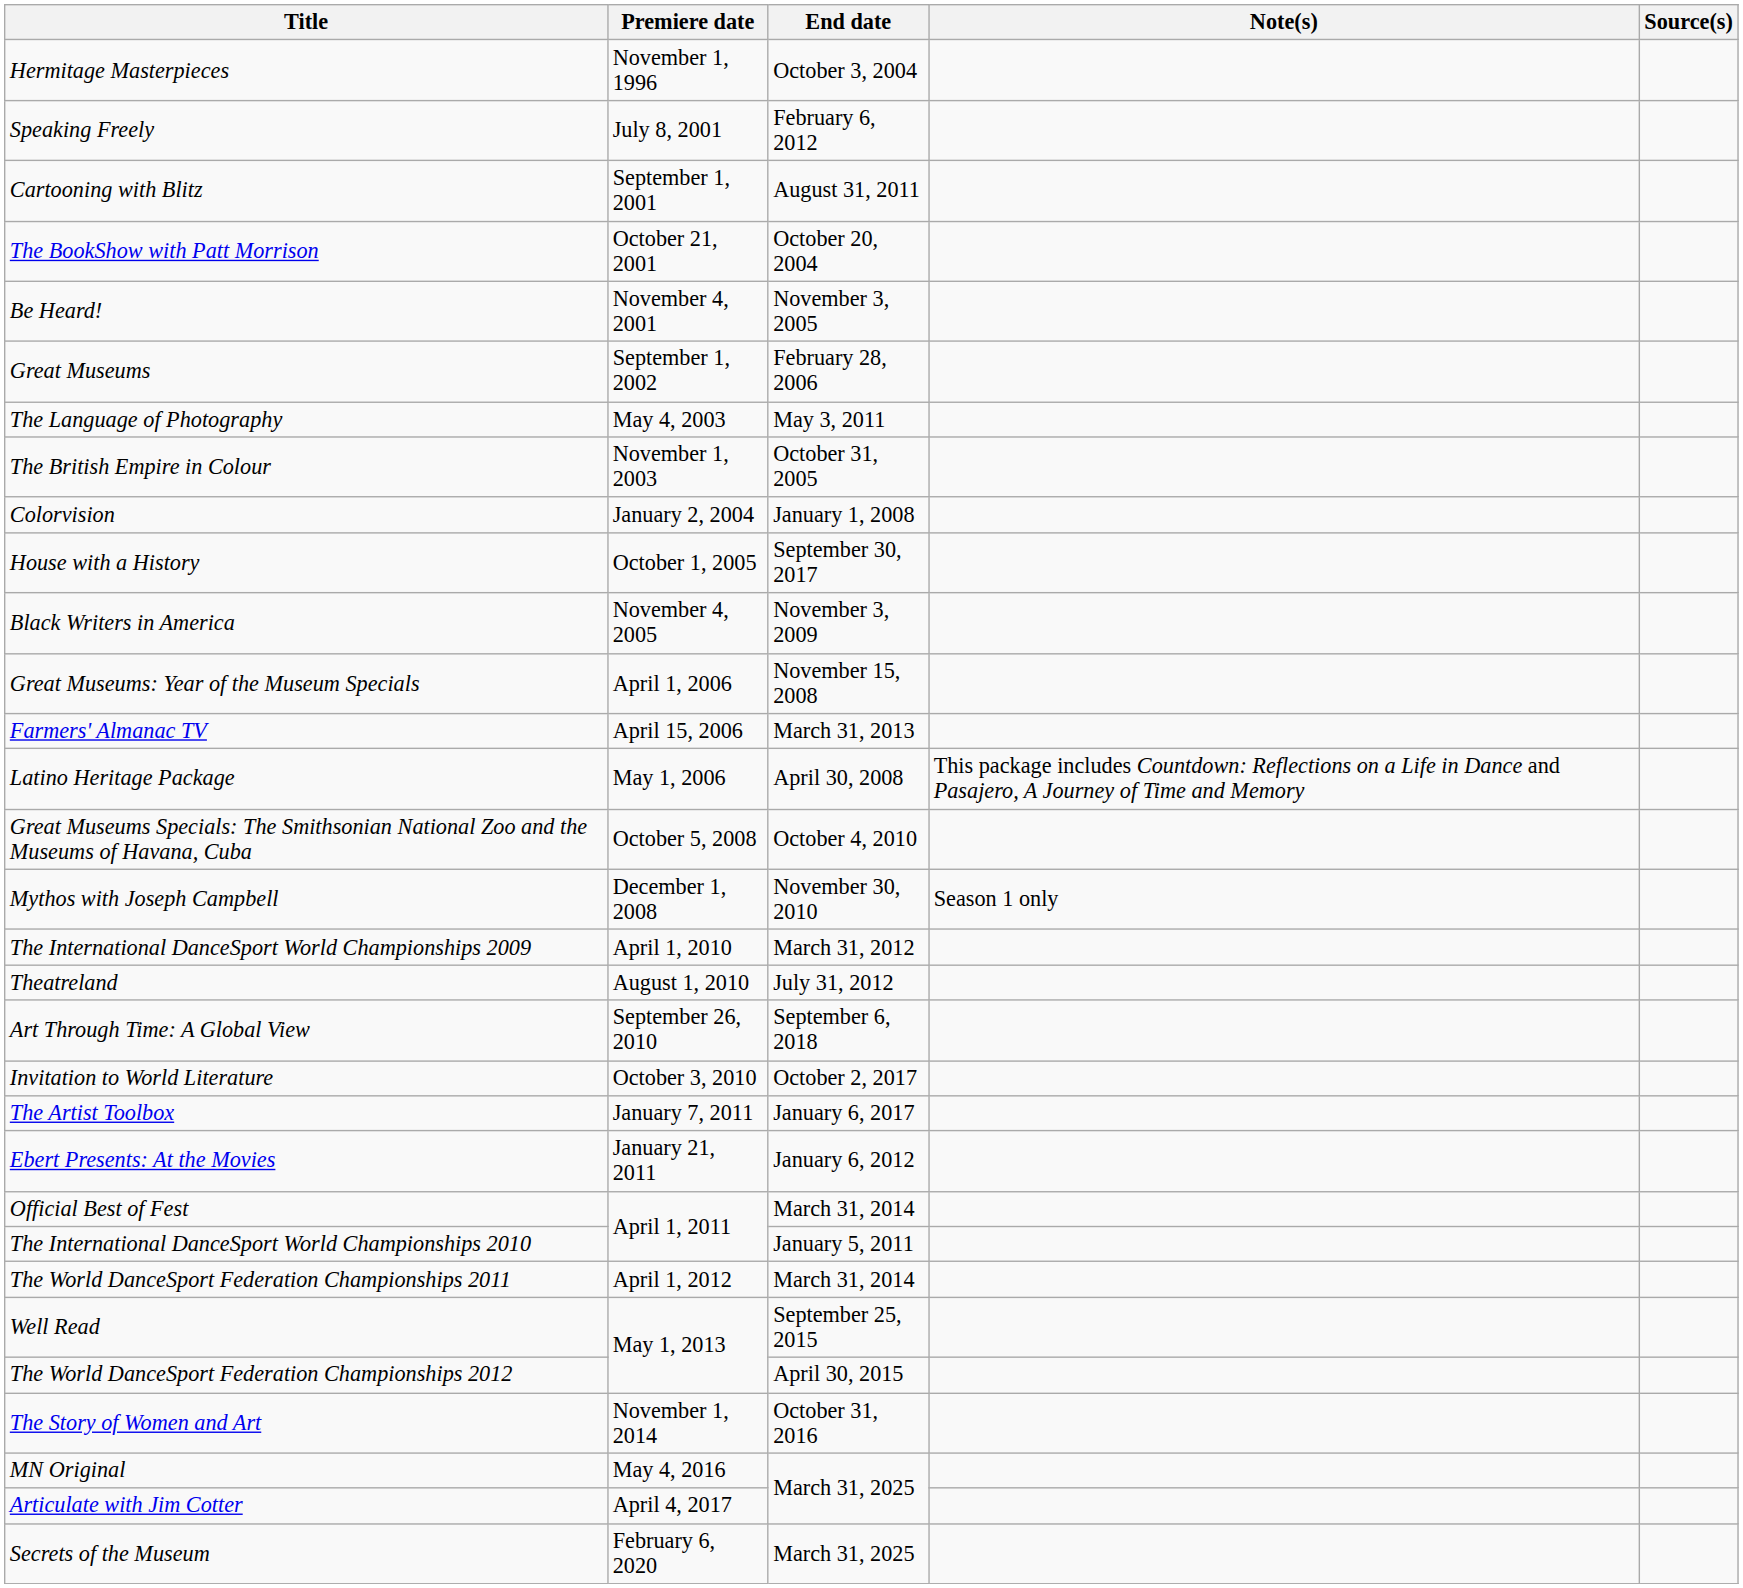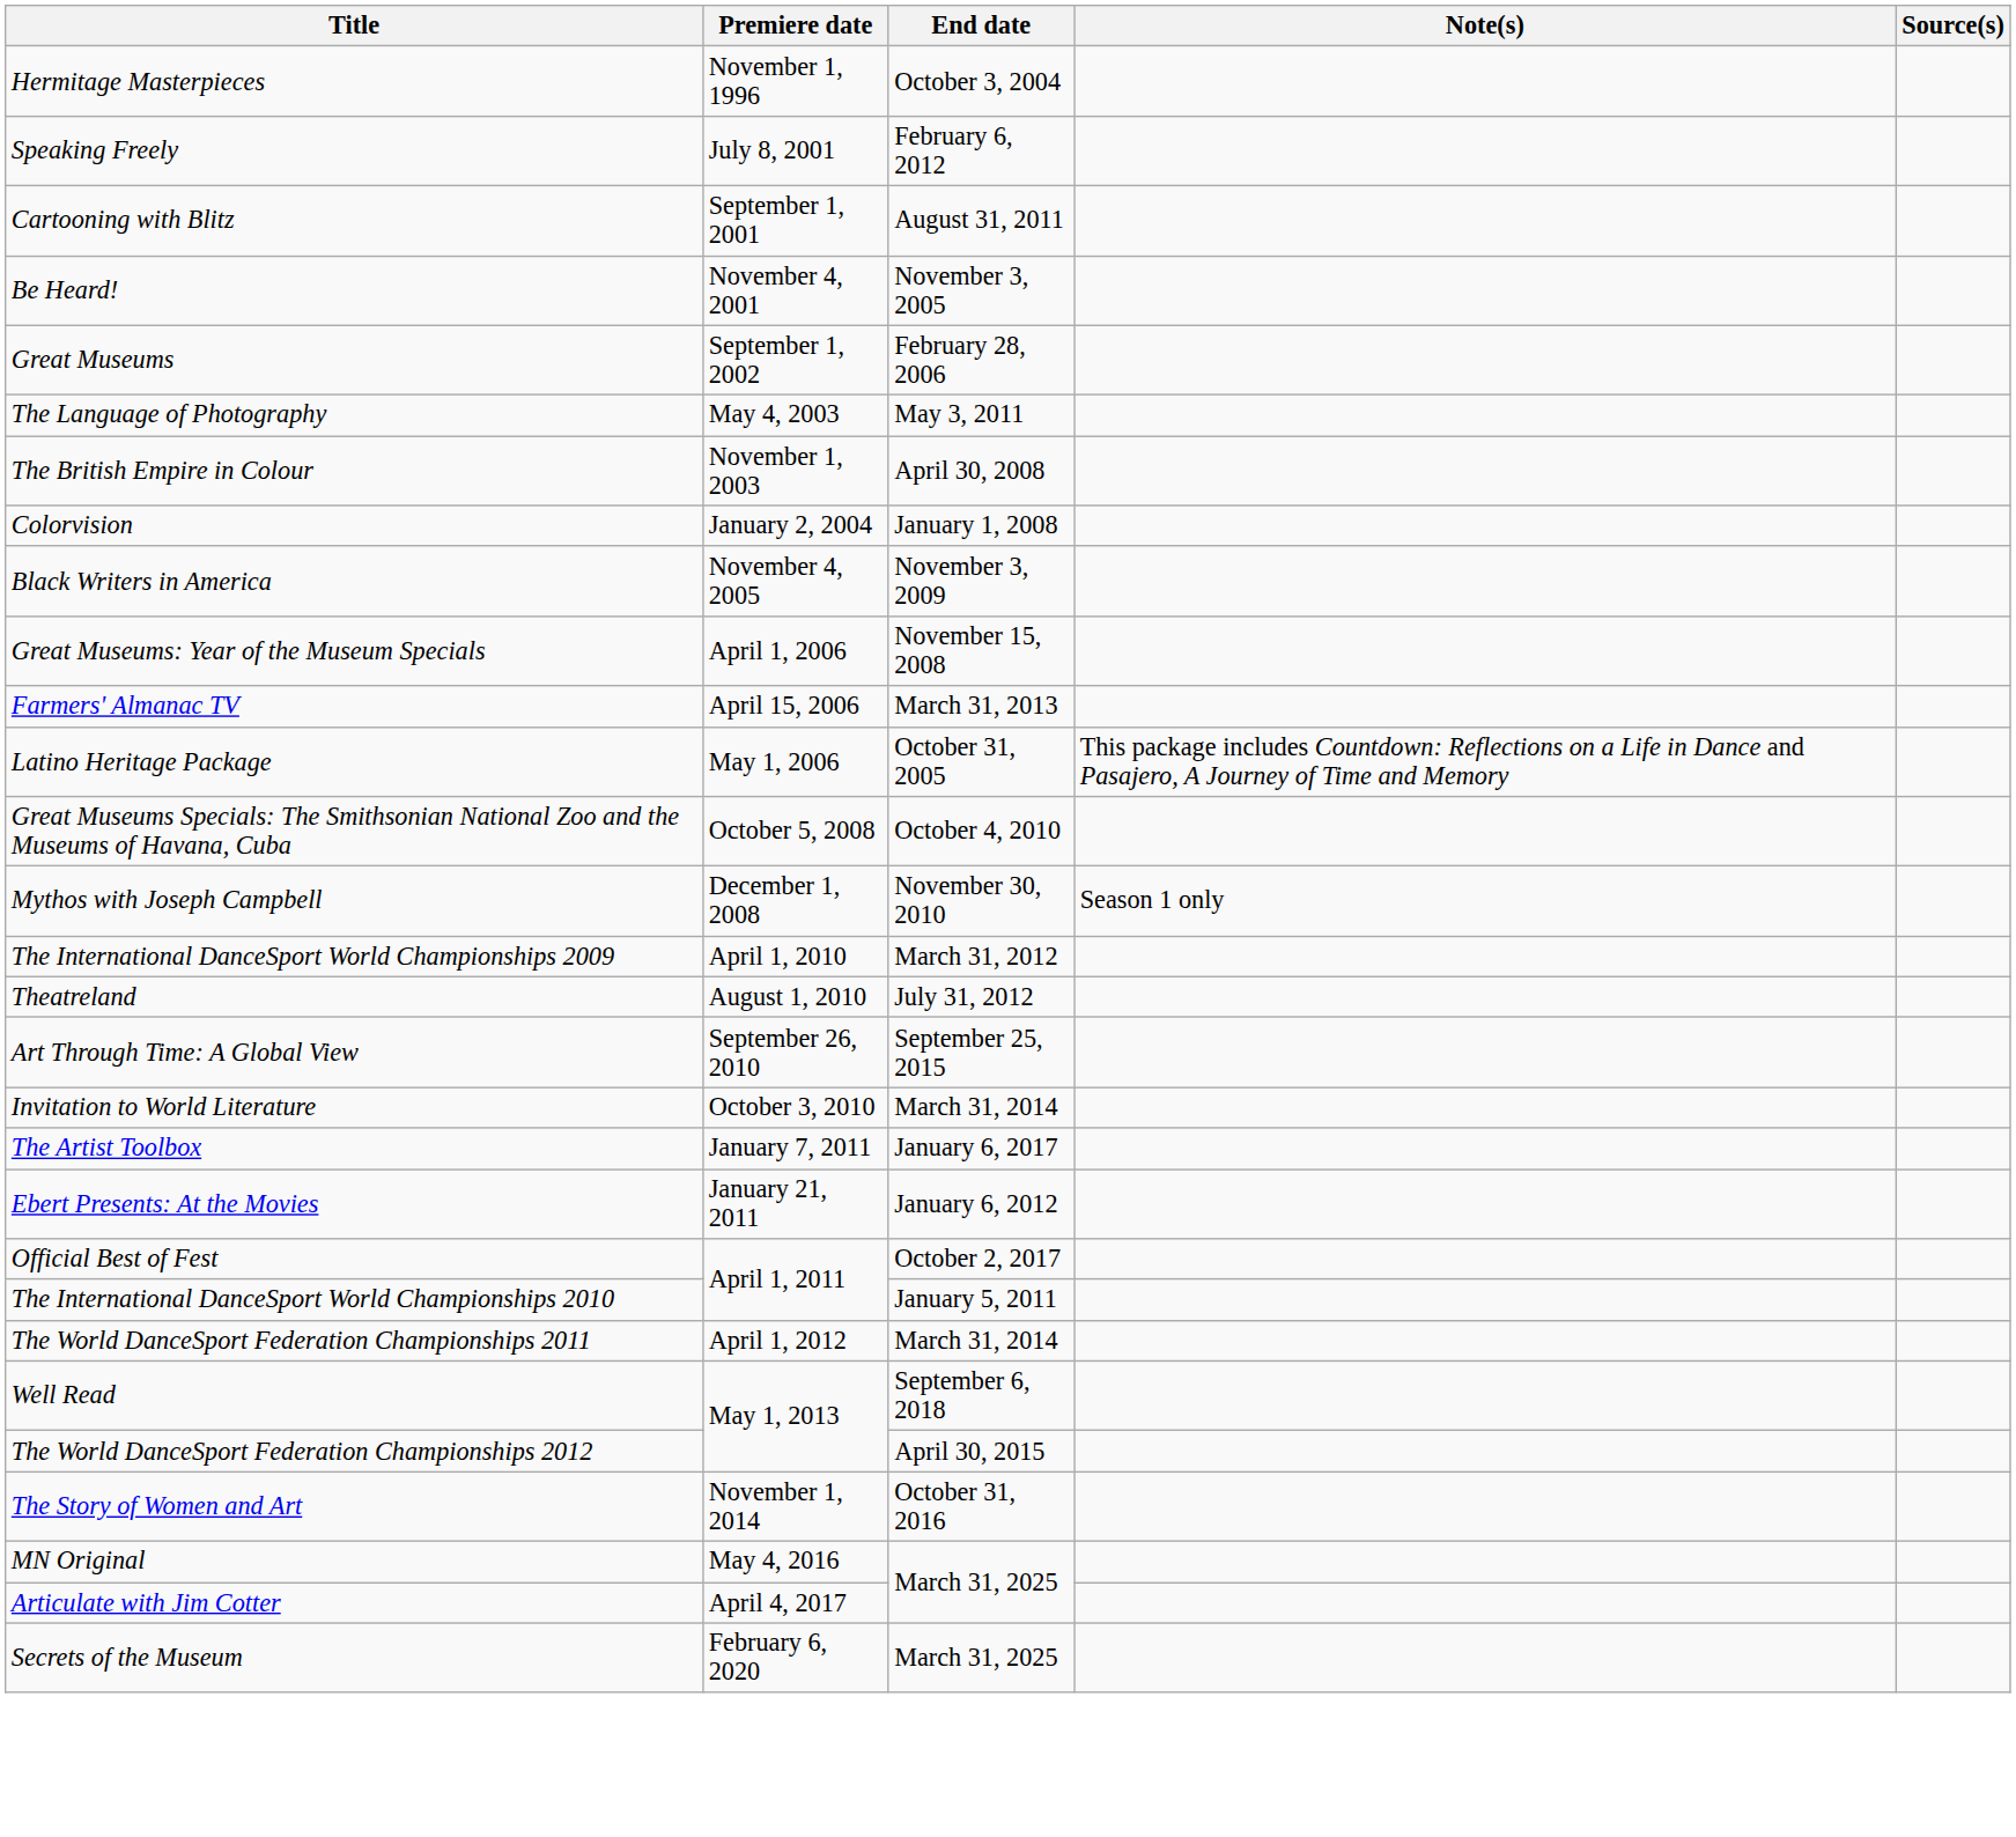- row: The BookShow with Patt Morrison | October 21, 2001 | October 20, 2004
The British Empire in Colour | End date: October 31, 2005 -> April 30, 2008
- row: House with a History | October 1, 2005 | September 30, 2017
Latino Heritage Package | End date: April 30, 2008 -> October 31, 2005
Art Through Time: A Global View | End date: September 6, 2018 -> September 25, 2015
Invitation to World Literature | End date: October 2, 2017 -> March 31, 2014
Official Best of Fest | End date: March 31, 2014 -> October 2, 2017
Well Read | End date: September 25, 2015 -> September 6, 2018
